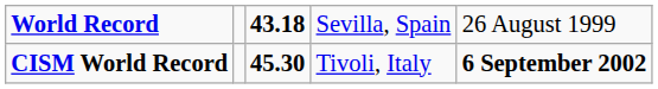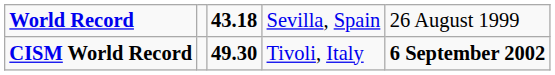CISM World Record | column 3: 45.30 -> 49.30
